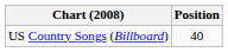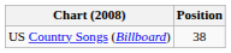US Country Songs (Billboard) | Position: 40 -> 38
